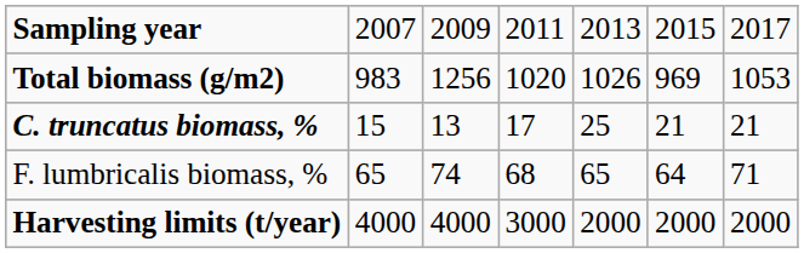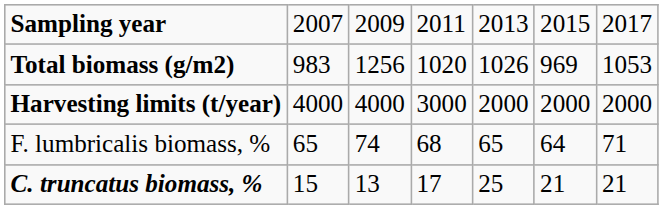rows swapped: C. truncatus biomass, % <-> Harvesting limits (t/year)
